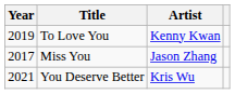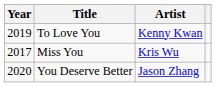Miss You | Artist: Jason Zhang -> Kris Wu
You Deserve Better | Year: 2021 -> 2020
You Deserve Better | Artist: Kris Wu -> Jason Zhang
